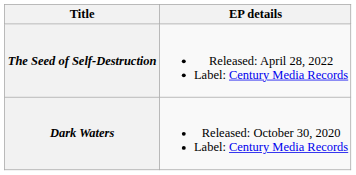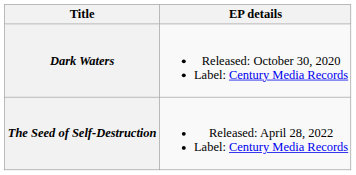rows swapped: Dark Waters <-> The Seed of Self-Destruction
